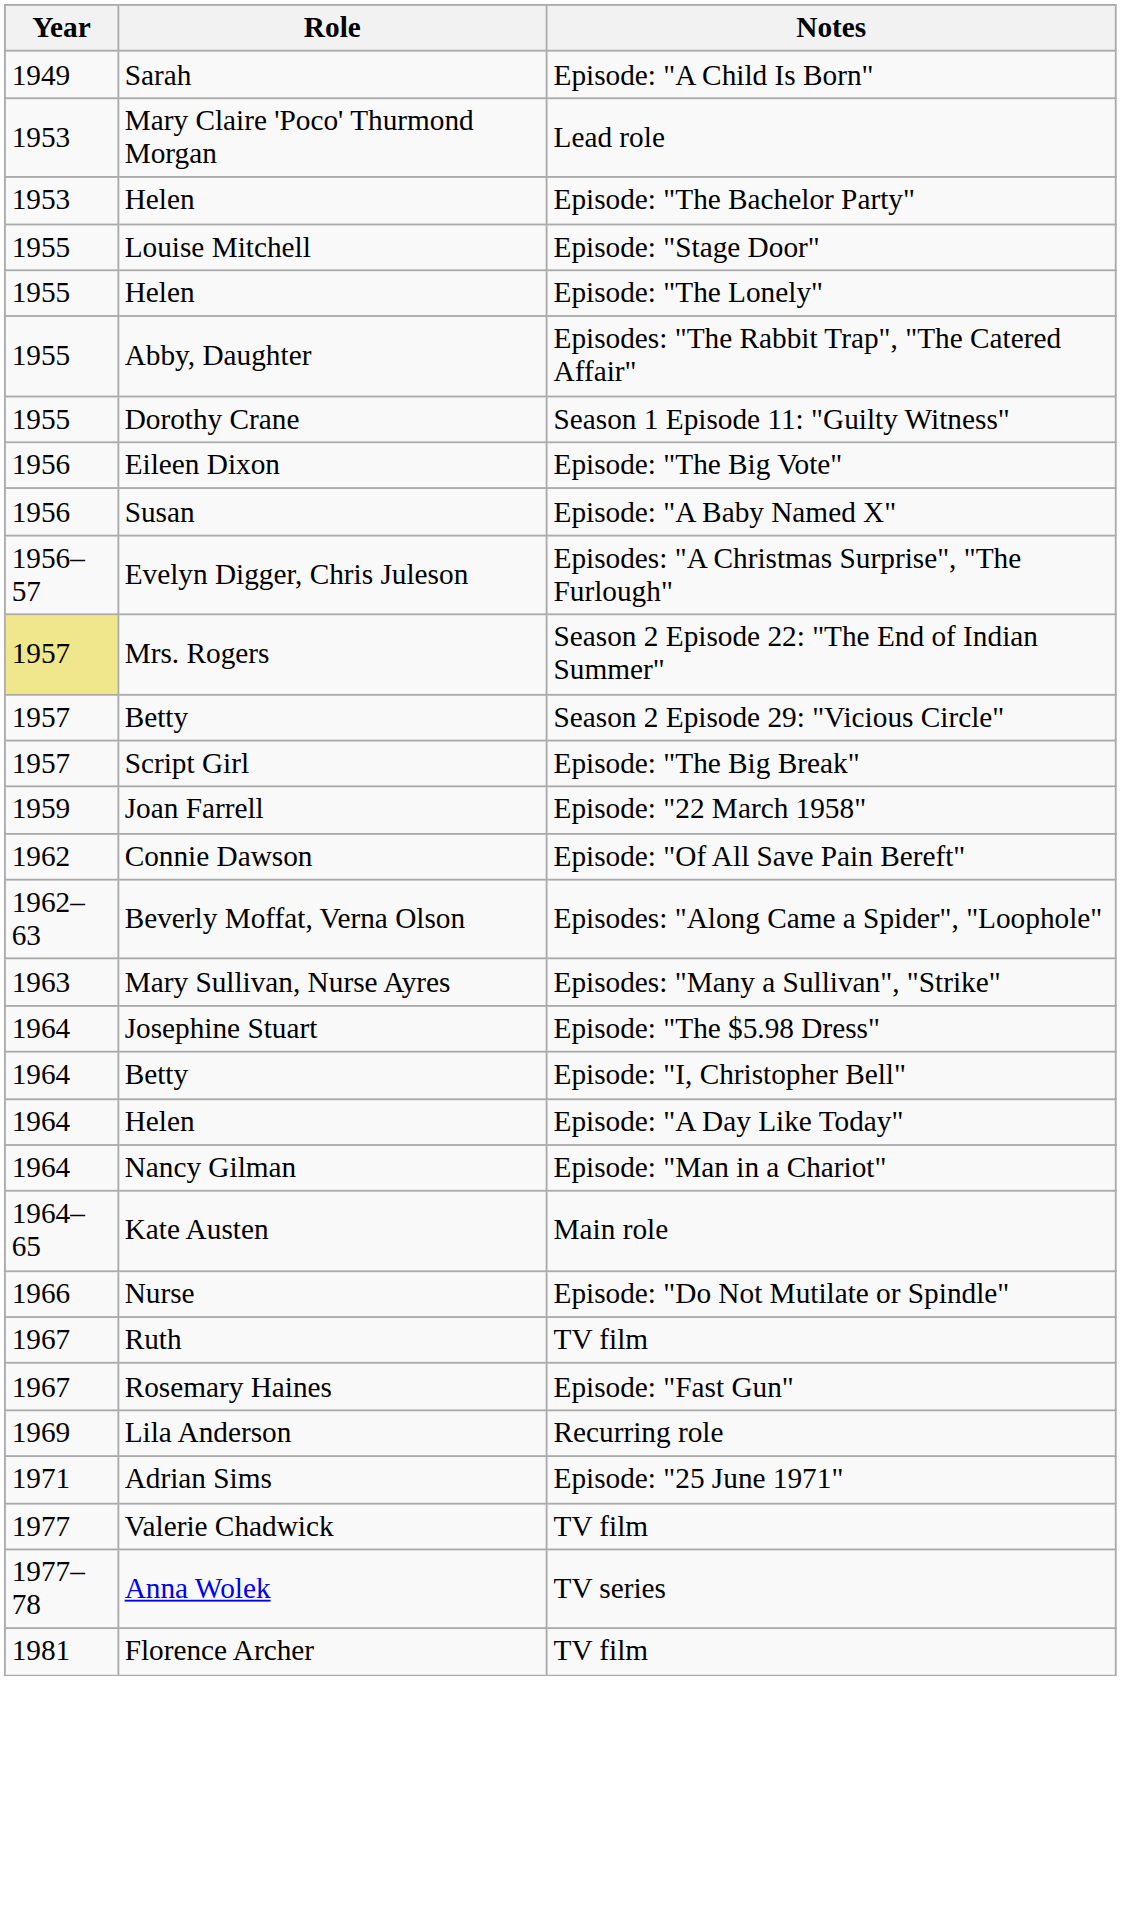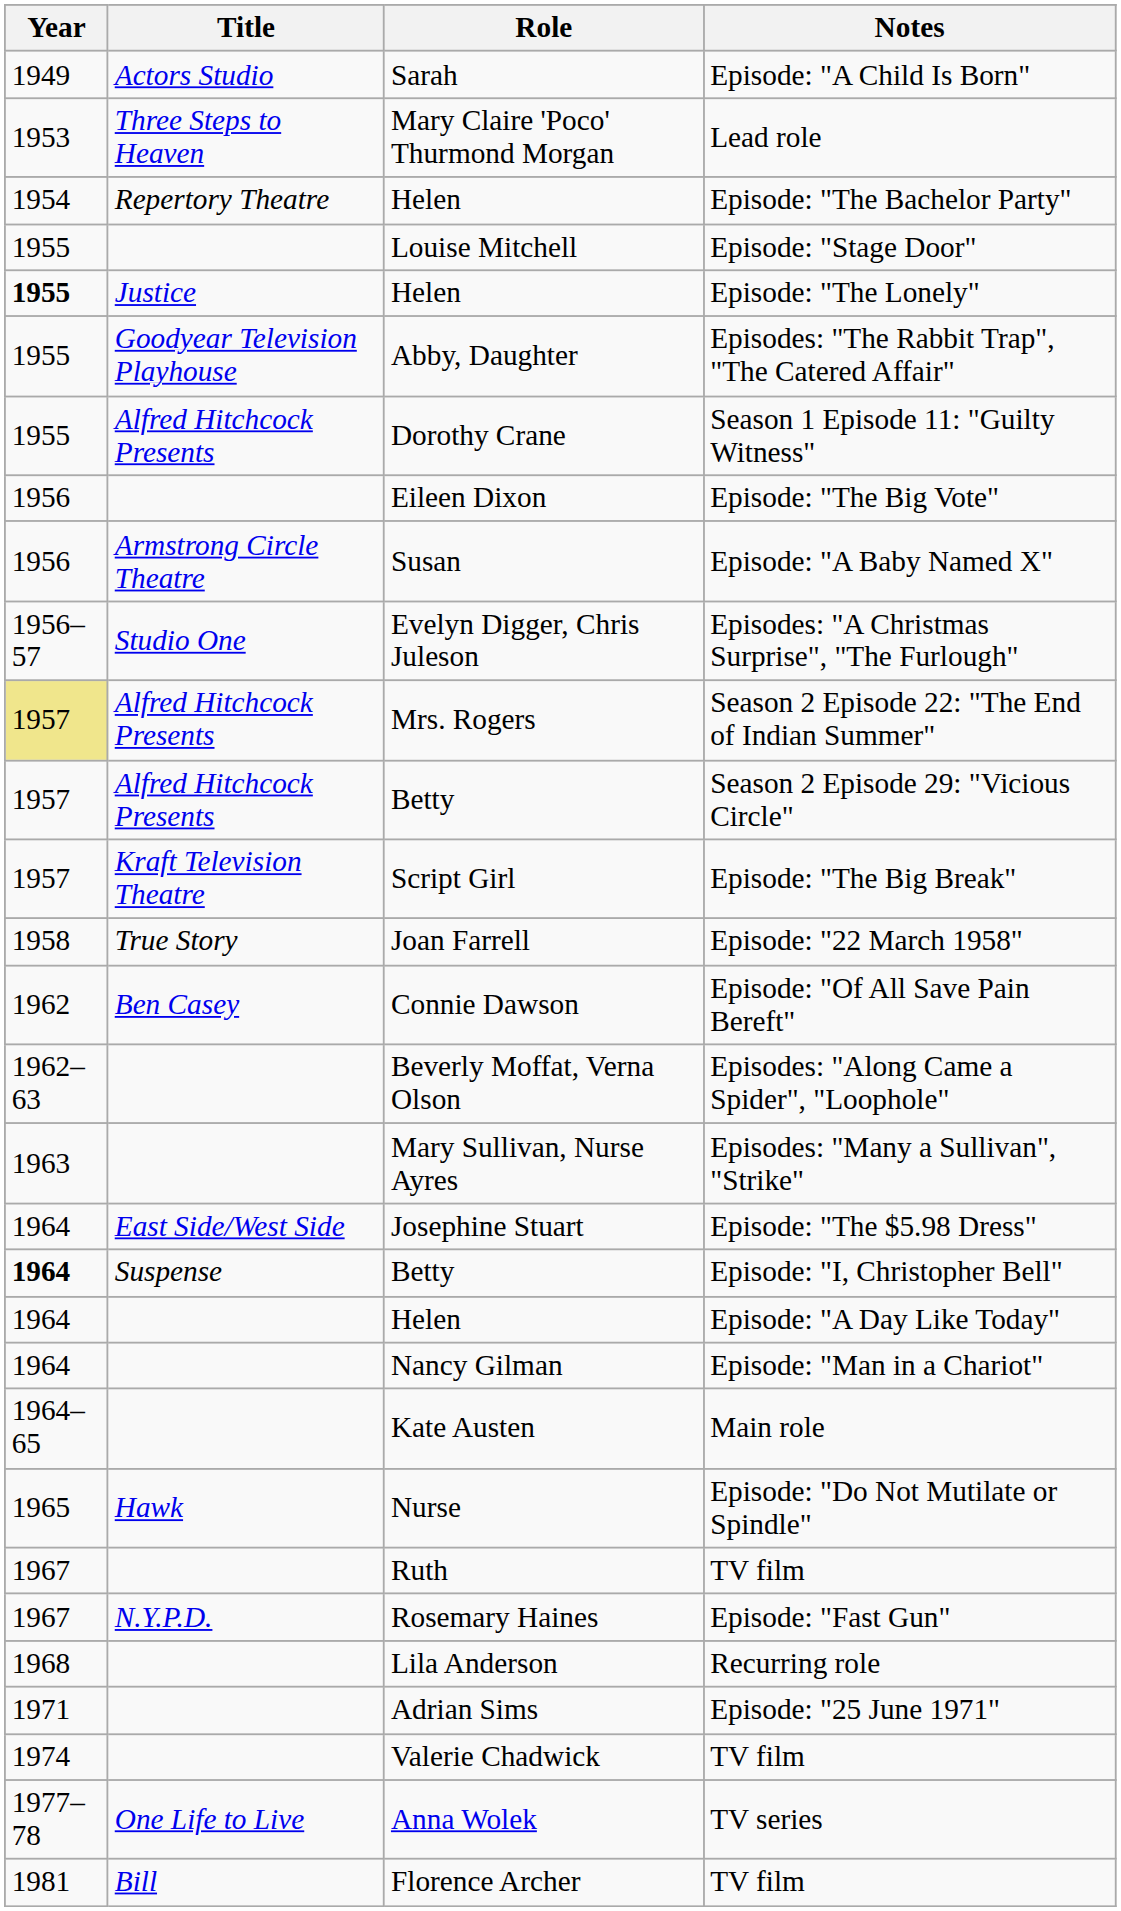+ column: Title | Actors Studio | Three Steps to Heaven | Repertory Theatre | Justice | Goodyear Television Playhouse | Alfred Hitchcock Presents | Armstrong Circle Theatre | Studio One | Alfred Hitchcock Presents | Alfred Hitchcock Presents | Kraft Television Theatre | True Story | Ben Casey | East Side/West Side | Suspense | Hawk | N.Y.P.D. | One Life to Live | Bill
Episode: "The Bachelor Party" | Year: 1953 -> 1954
Episode: "The Lonely" | Year: normal -> bold
Episode: "22 March 1958" | Year: 1959 -> 1958
Episode: "I, Christopher Bell" | Year: normal -> bold
Episode: "Do Not Mutilate or Spindle" | Year: 1966 -> 1965
Recurring role | Year: 1969 -> 1968
Valerie Chadwick / TV film | Year: 1977 -> 1974
